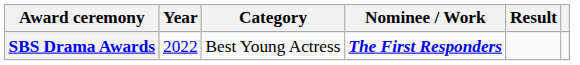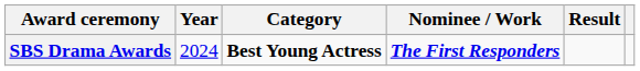SBS Drama Awards | Year: 2022 -> 2024
SBS Drama Awards | Category: normal -> bold
